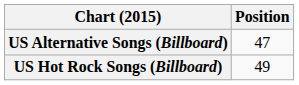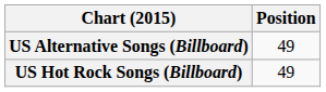US Alternative Songs (Billboard) | Position: 47 -> 49
